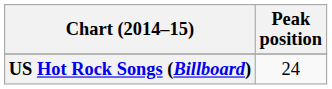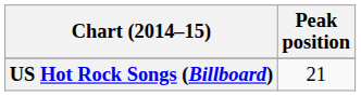US Hot Rock Songs (Billboard) | Peak position: 24 -> 21
